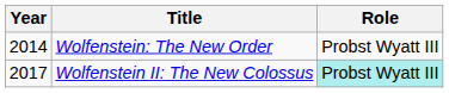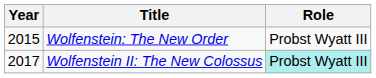Wolfenstein: The New Order | Year: 2014 -> 2015
